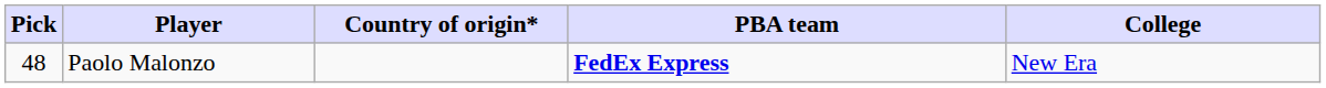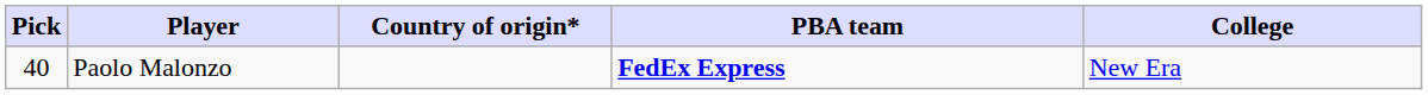Paolo Malonzo | Pick: 48 -> 40
